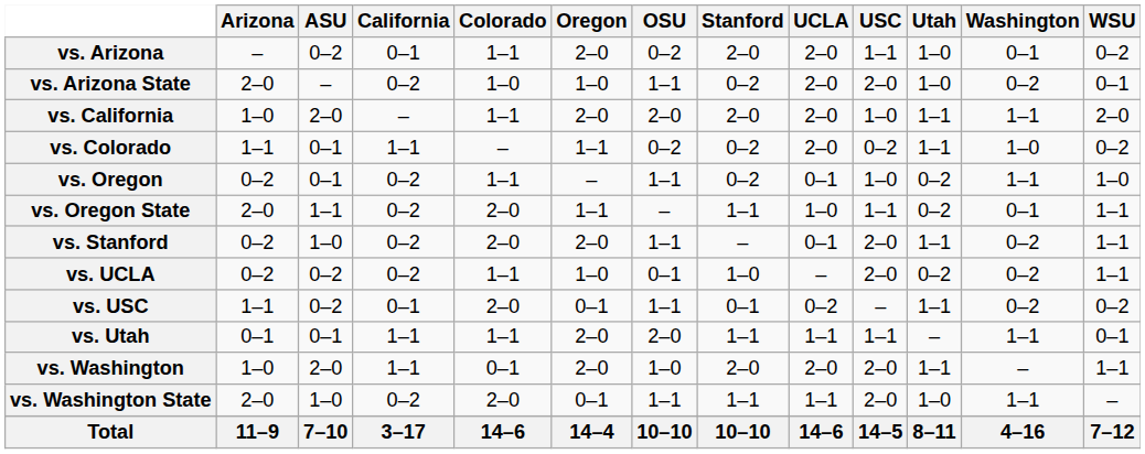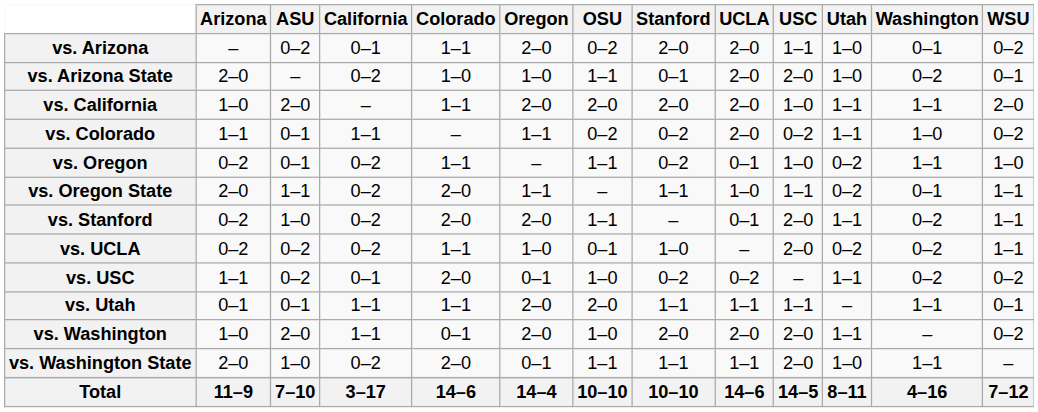vs. Arizona State | Stanford: 0–2 -> 0–1
vs. USC | OSU: 1–1 -> 1–0
vs. USC | Stanford: 0–1 -> 0–2
vs. Washington | WSU: 1–1 -> 0–2
